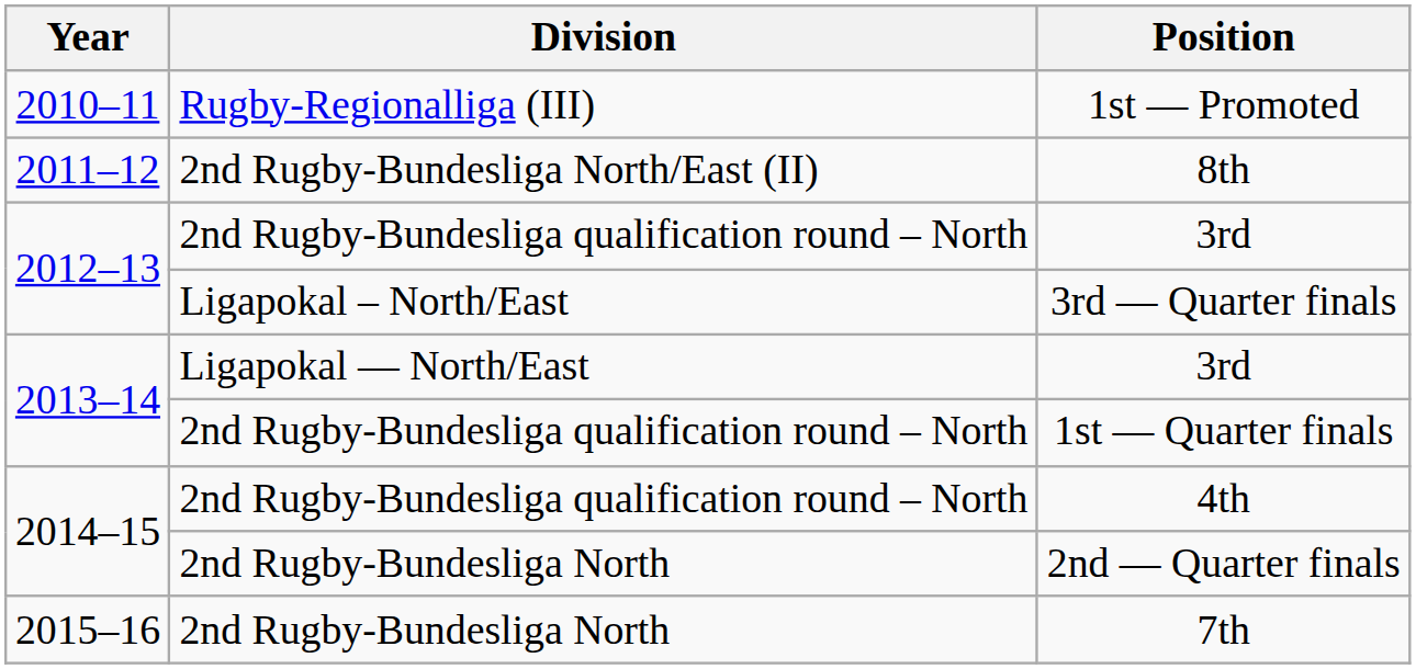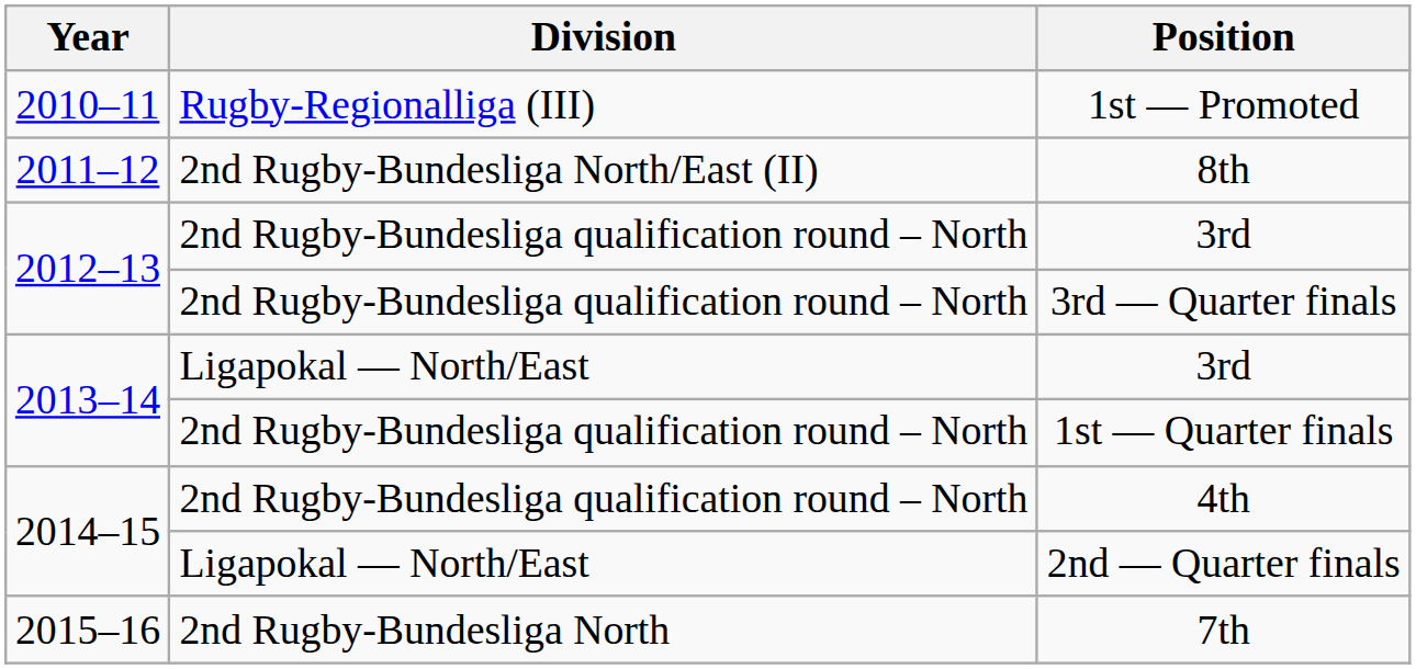3rd — Quarter finals | Division: Ligapokal – North/East -> 2nd Rugby-Bundesliga qualification round – North
2nd — Quarter finals | Division: 2nd Rugby-Bundesliga North -> Ligapokal — North/East
